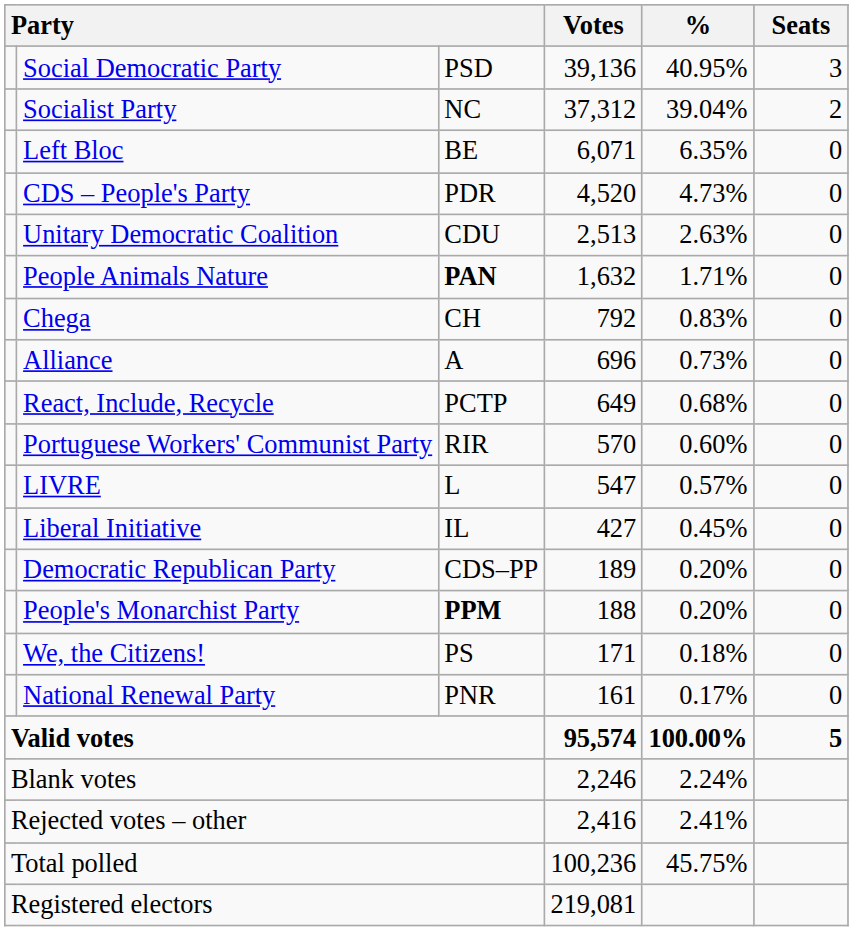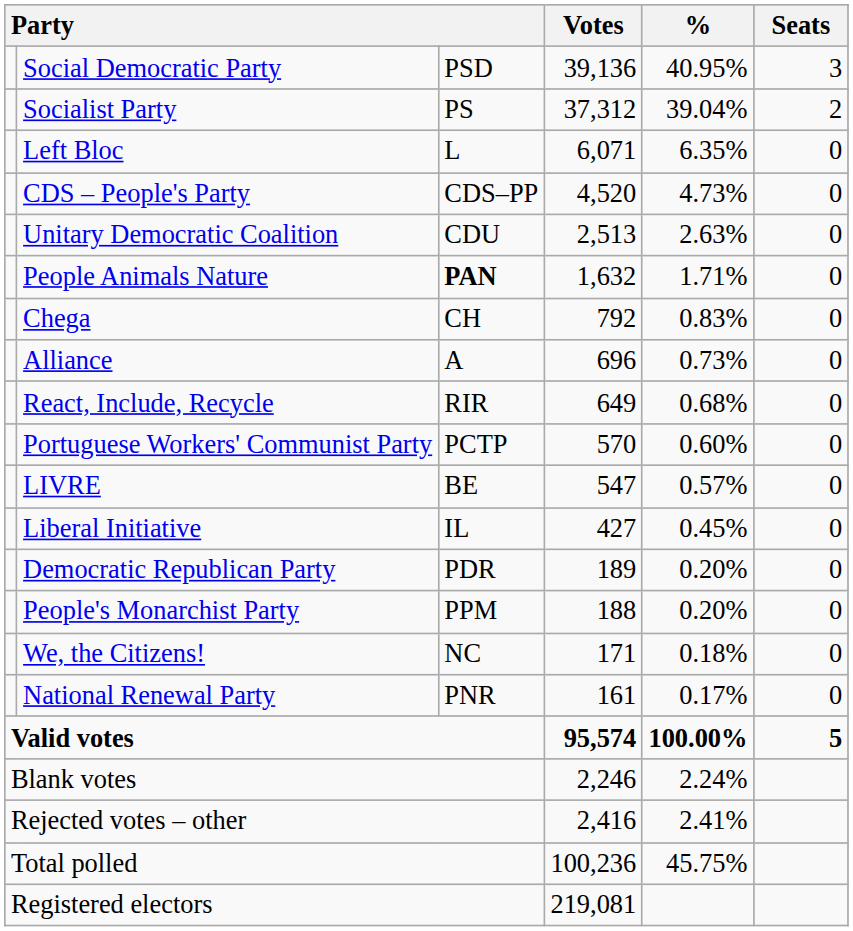Socialist Party | column 3: NC -> PS
Left Bloc | column 3: BE -> L
CDS – People's Party | column 3: PDR -> CDS–PP
React, Include, Recycle | column 3: PCTP -> RIR
Portuguese Workers' Communist Party | column 3: RIR -> PCTP
LIVRE | column 3: L -> BE
Democratic Republican Party | column 3: CDS–PP -> PDR
People's Monarchist Party | column 3: bold -> normal
We, the Citizens! | column 3: PS -> NC
